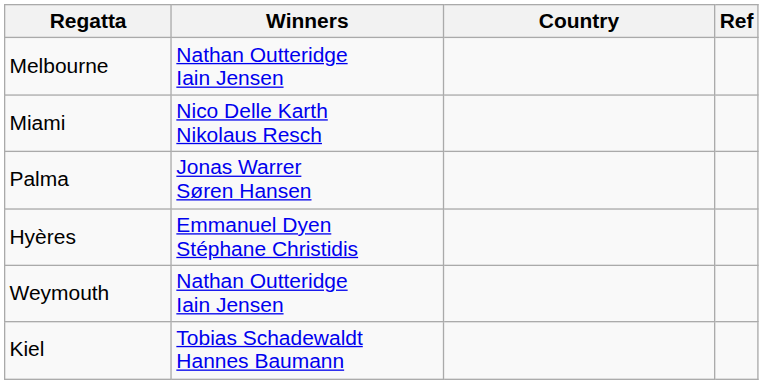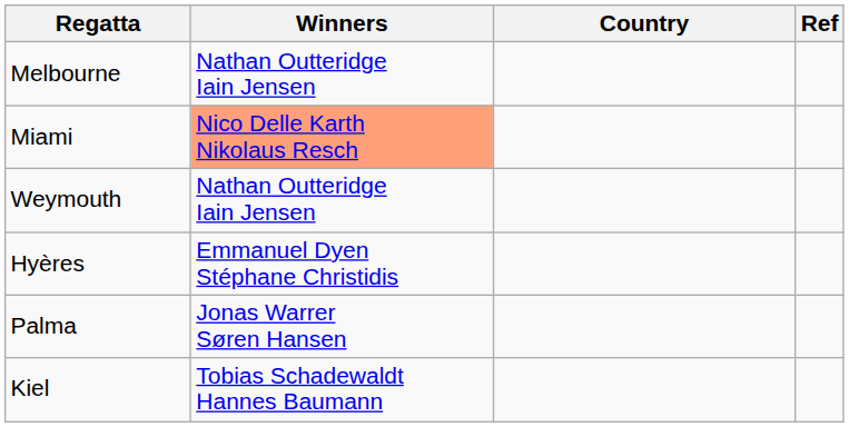Miami | Winners: no background -> lightsalmon background
rows swapped: Palma <-> Weymouth
